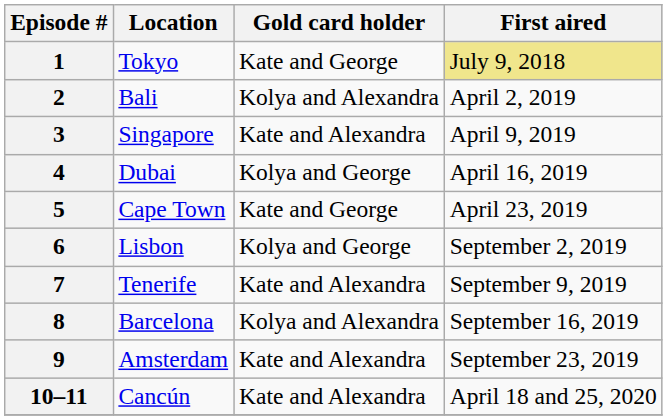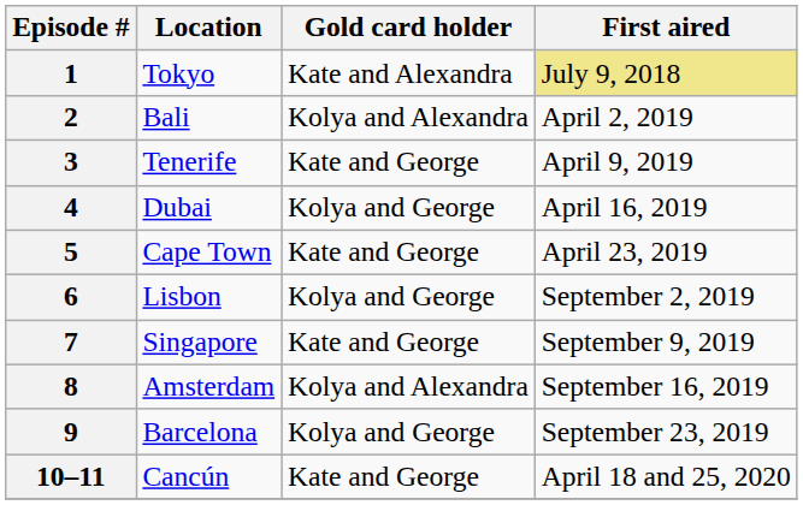1 | Gold card holder: Kate and George -> Kate and Alexandra
3 | Location: Singapore -> Tenerife
3 | Gold card holder: Kate and Alexandra -> Kate and George
7 | Location: Tenerife -> Singapore
7 | Gold card holder: Kate and Alexandra -> Kate and George
8 | Location: Barcelona -> Amsterdam
9 | Location: Amsterdam -> Barcelona
9 | Gold card holder: Kate and Alexandra -> Kolya and George
10–11 | Gold card holder: Kate and Alexandra -> Kate and George
